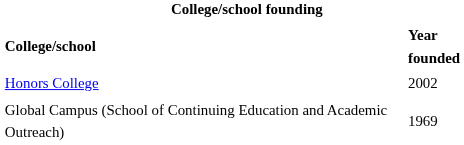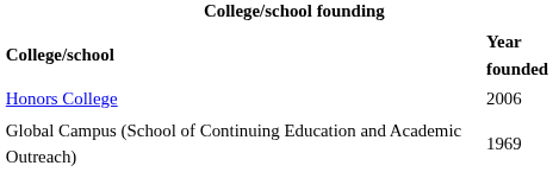Honors College | Year founded: 2002 -> 2006
